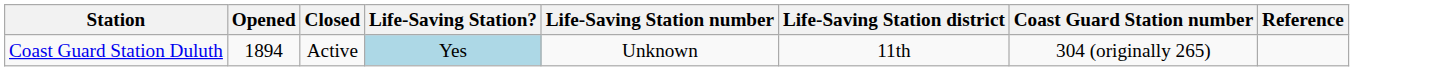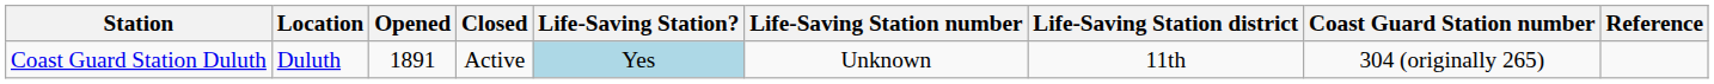+ column: Location | Duluth
Coast Guard Station Duluth | Opened: 1894 -> 1891
